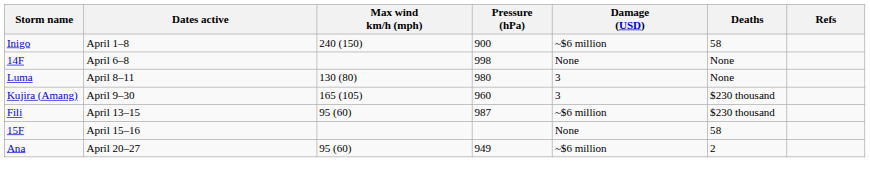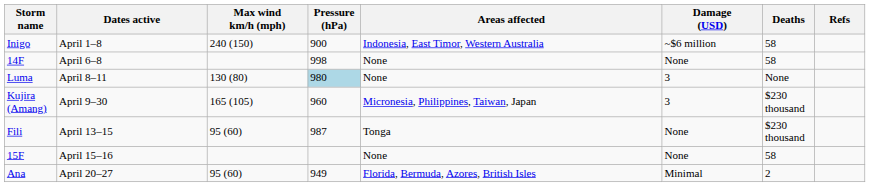+ column: Areas affected | Indonesia, East Timor, Western Australia | None | None | Micronesia, Philippines, Taiwan, Japan | Tonga | None | Florida, Bermuda, Azores, British Isles
14F | Deaths: None -> 58
Luma | Pressure (hPa): no background -> lightblue background
Fili | Damage (USD): ~$6 million -> None
Ana | Damage (USD): ~$6 million -> Minimal
